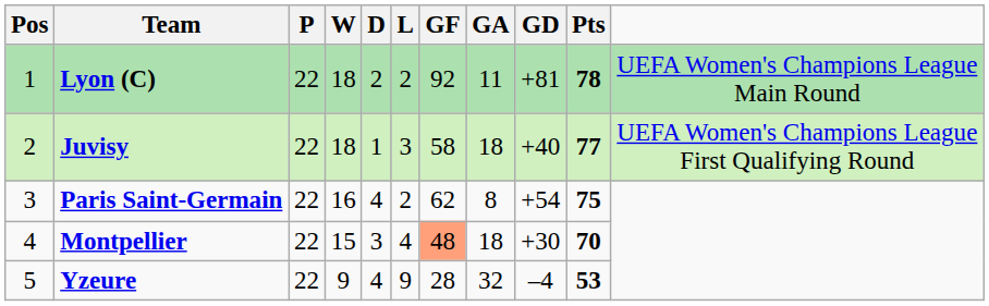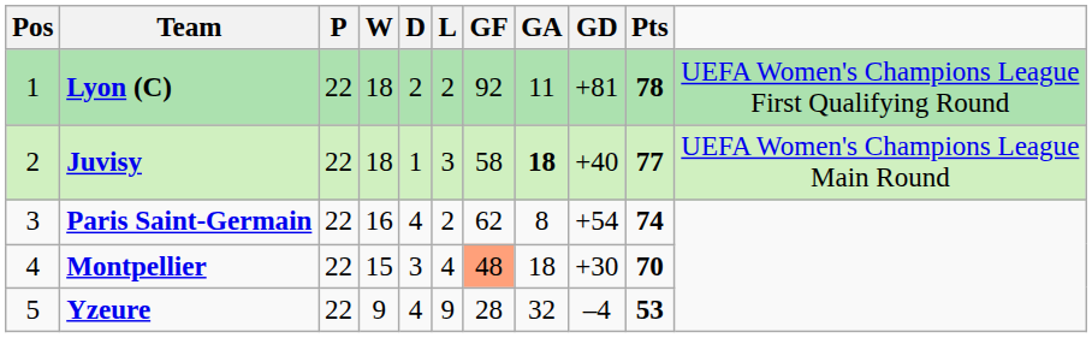Lyon (C) | column 11: UEFA Women's Champions League Main Round -> UEFA Women's Champions League First Qualifying Round
Juvisy | GA: normal -> bold
Juvisy | column 11: UEFA Women's Champions League First Qualifying Round -> UEFA Women's Champions League Main Round
Paris Saint-Germain | Pts: 75 -> 74
